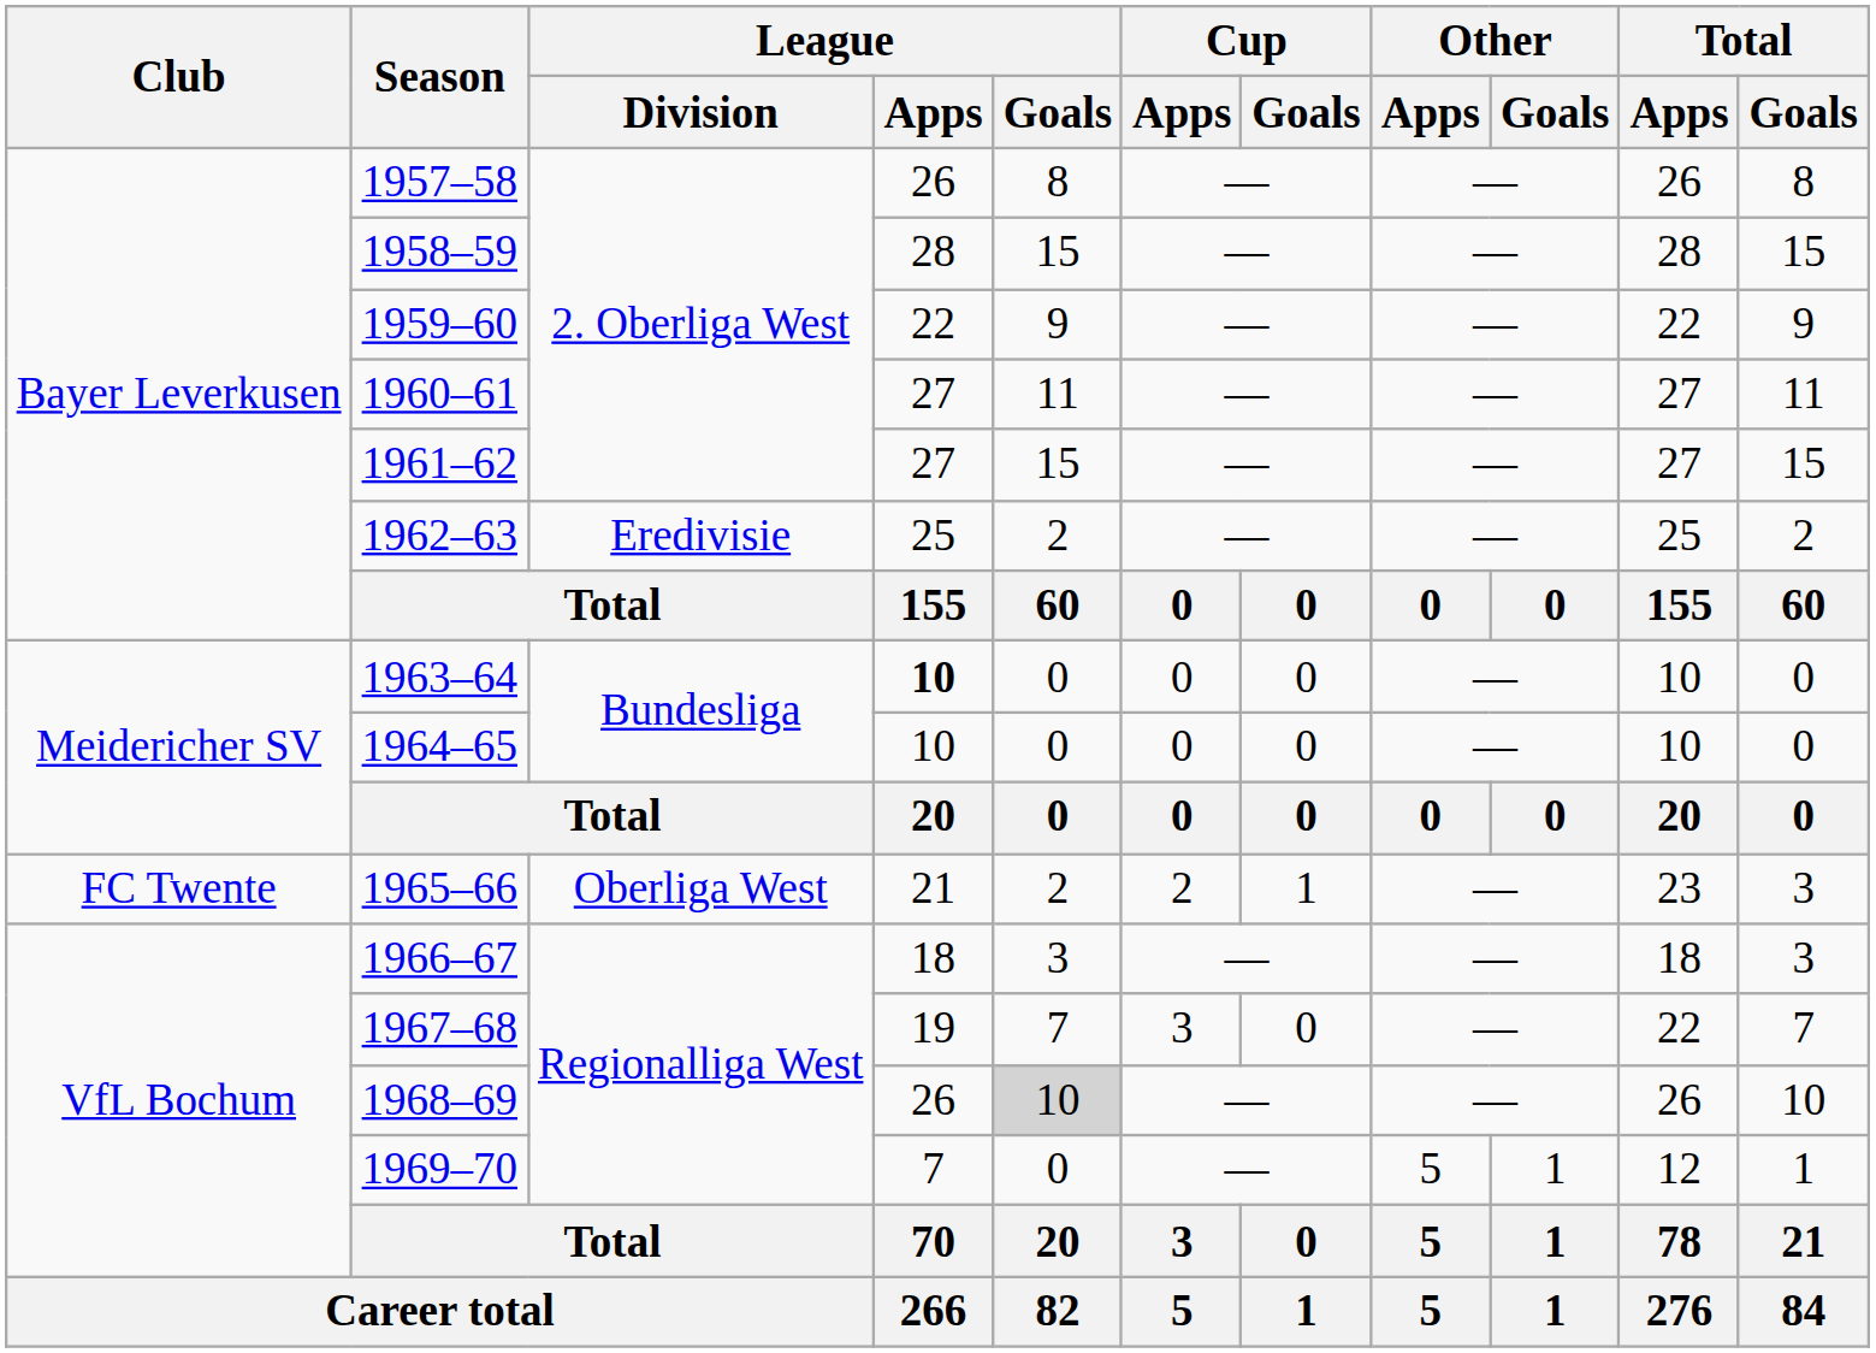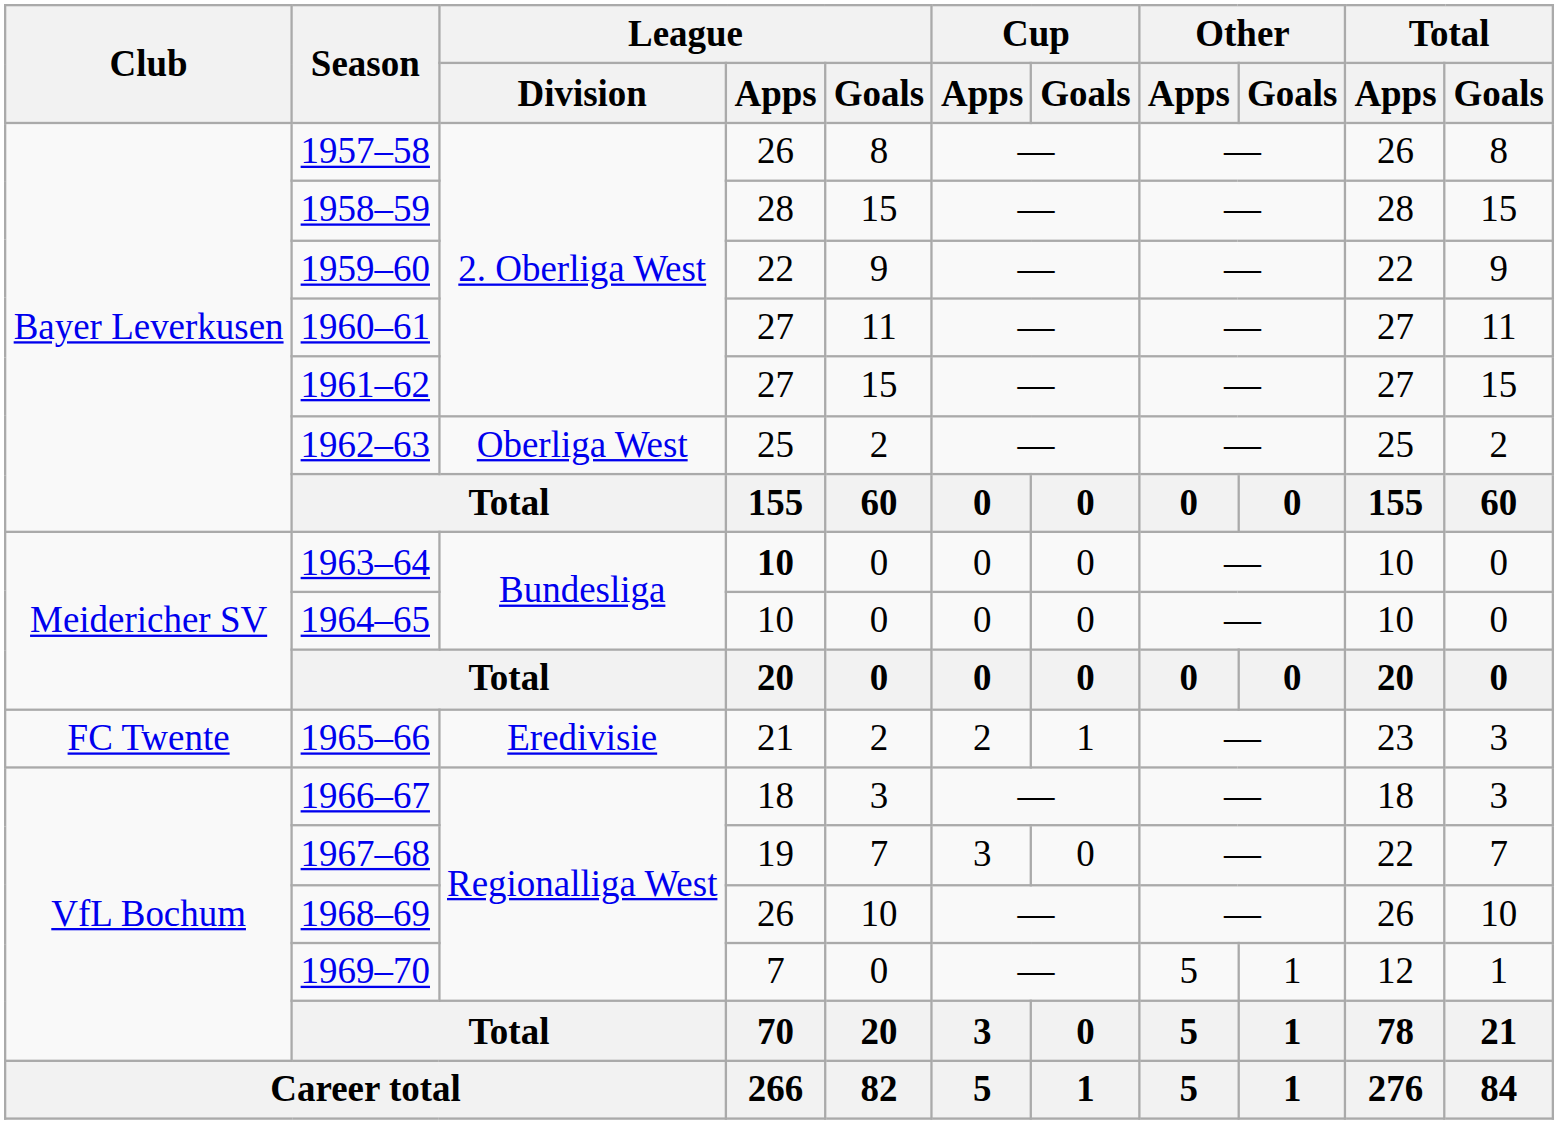1962–63 | League / Division: Eredivisie -> Oberliga West
1965–66 | League / Division: Oberliga West -> Eredivisie
1968–69 | League / Goals: lightgrey background -> no background
